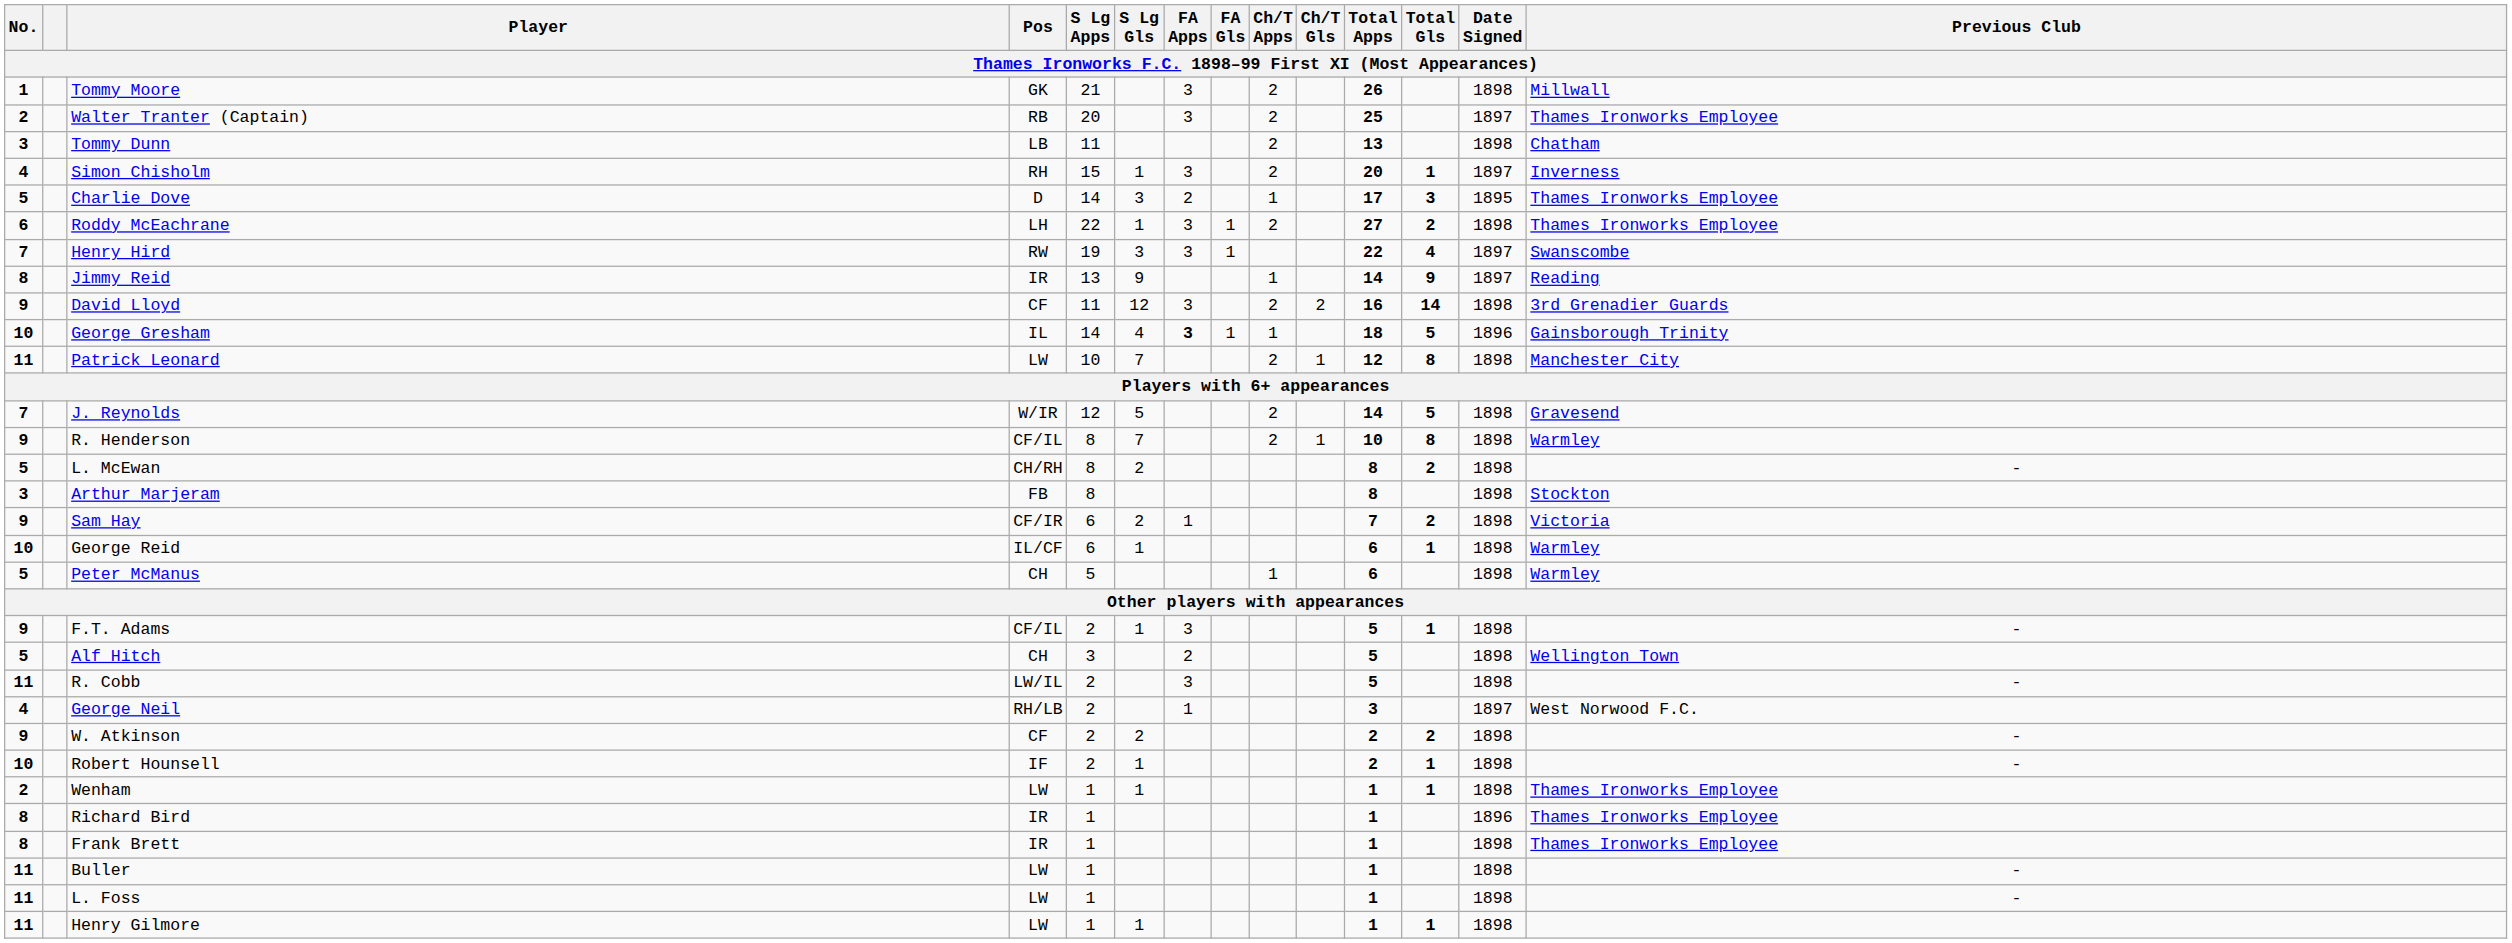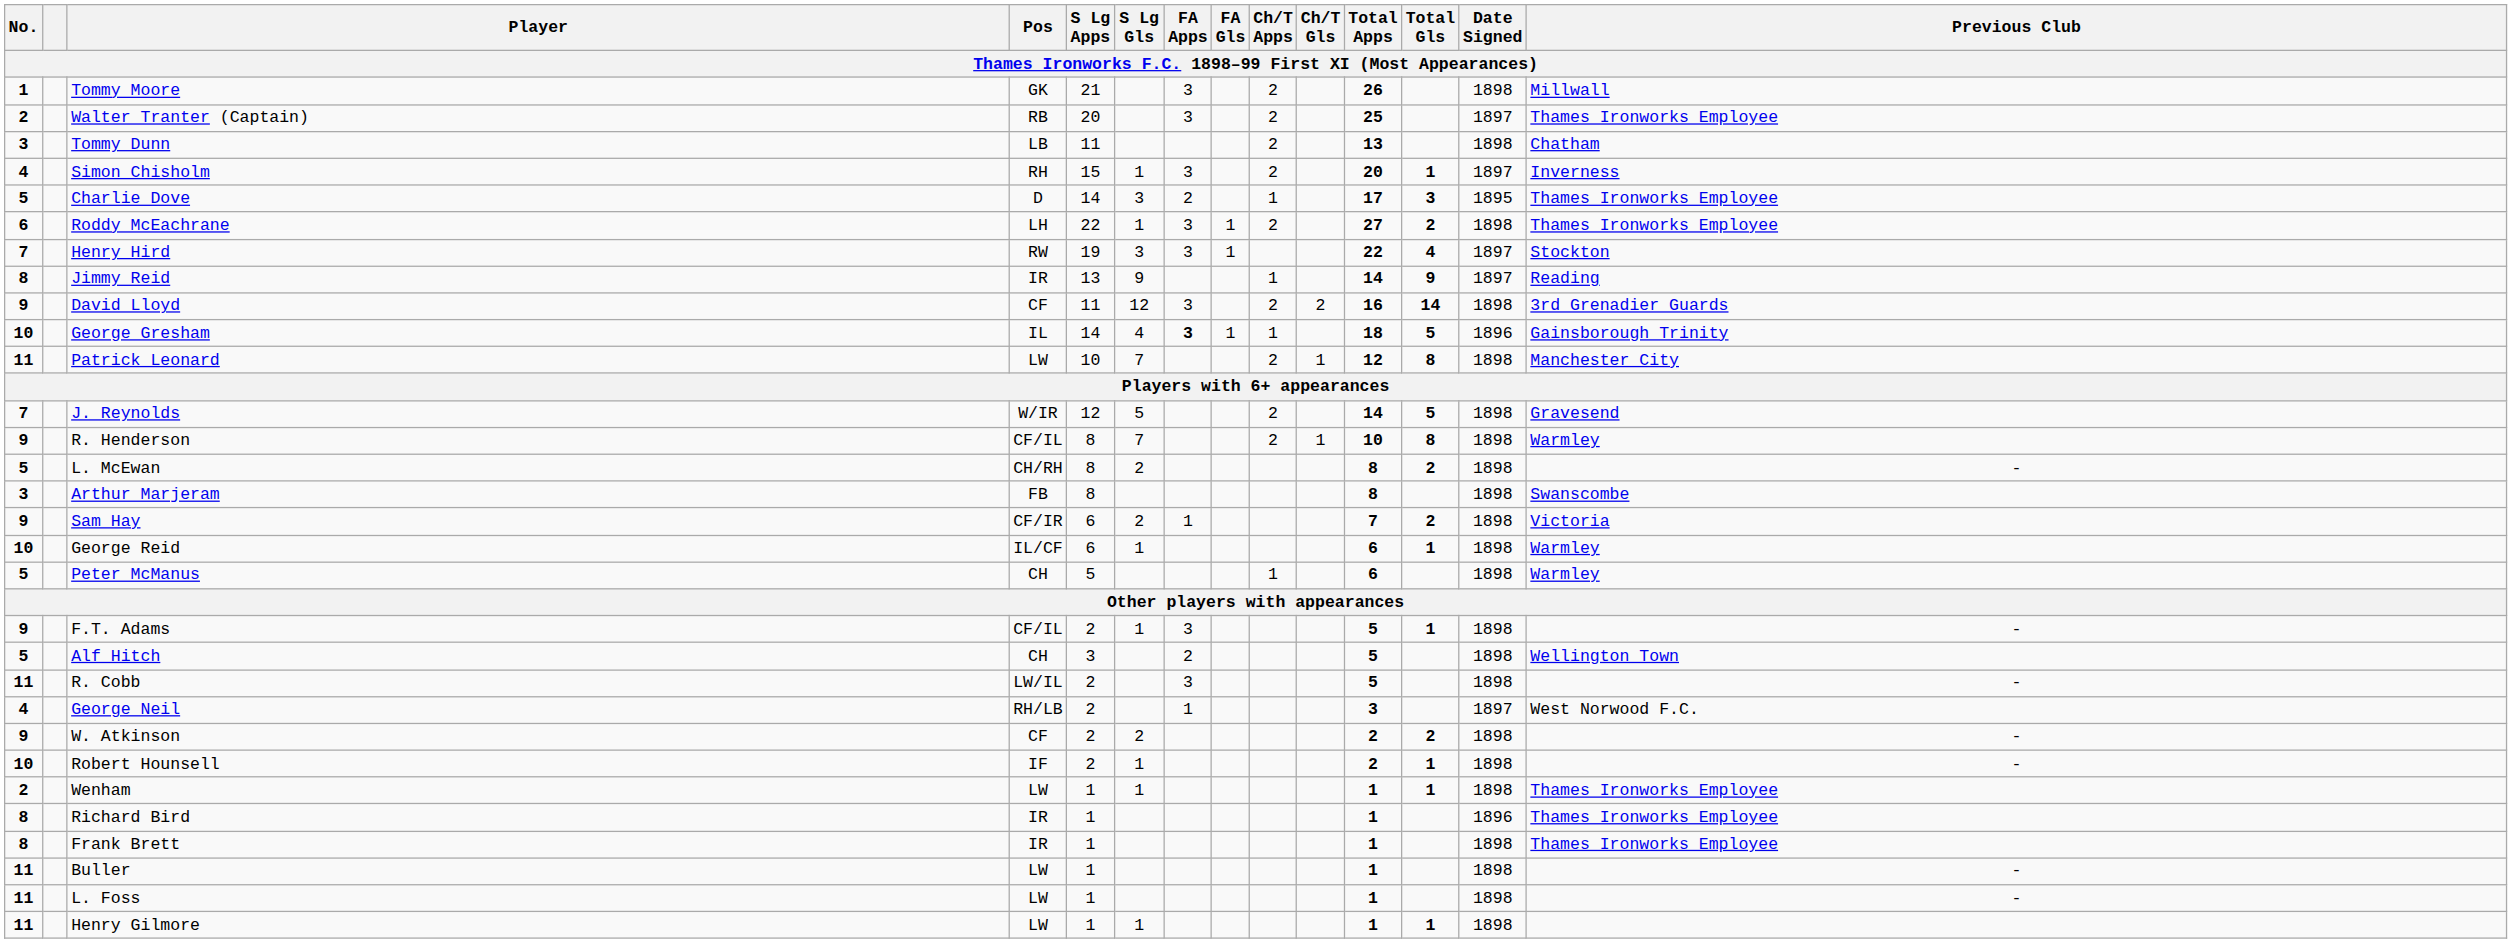Henry Hird | Previous Club: Swanscombe -> Stockton
Arthur Marjeram | Previous Club: Stockton -> Swanscombe
